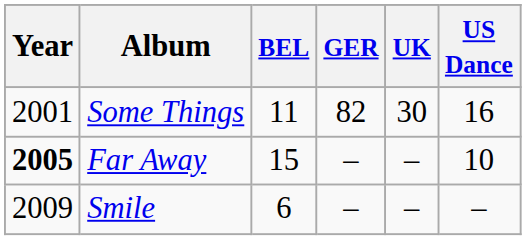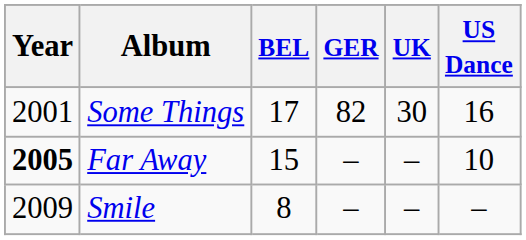Some Things | BEL: 11 -> 17
Smile | BEL: 6 -> 8
